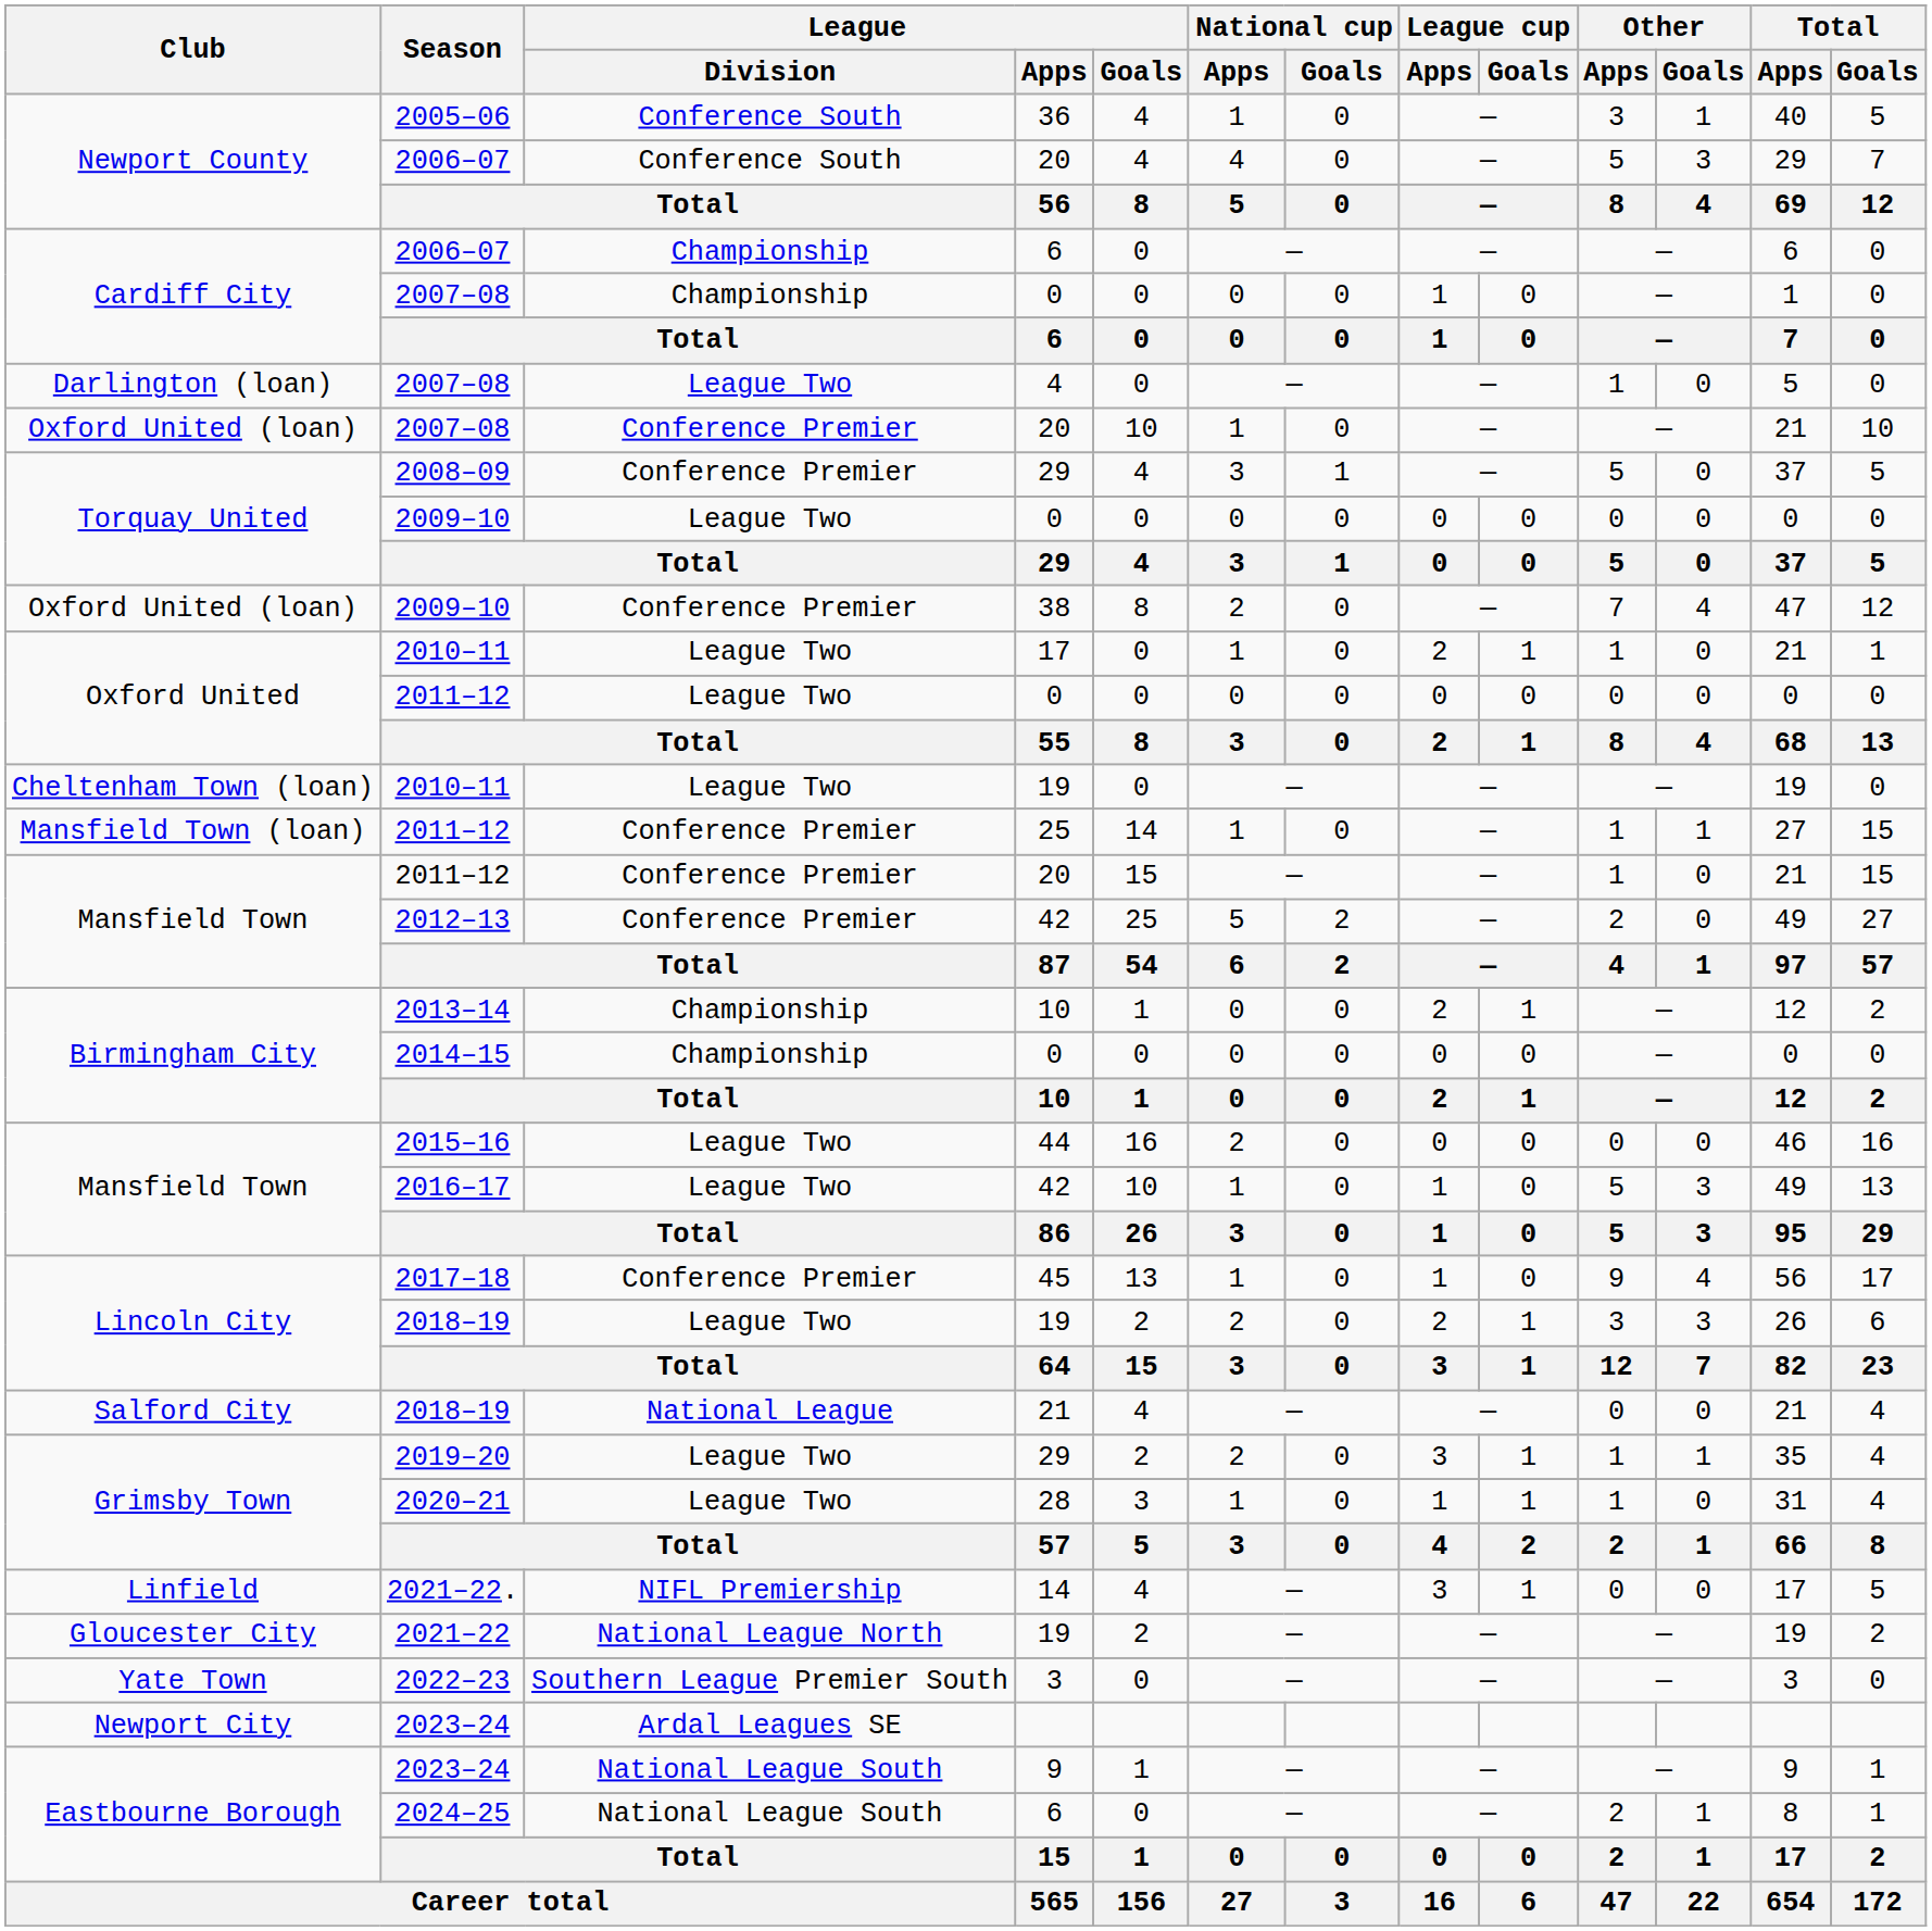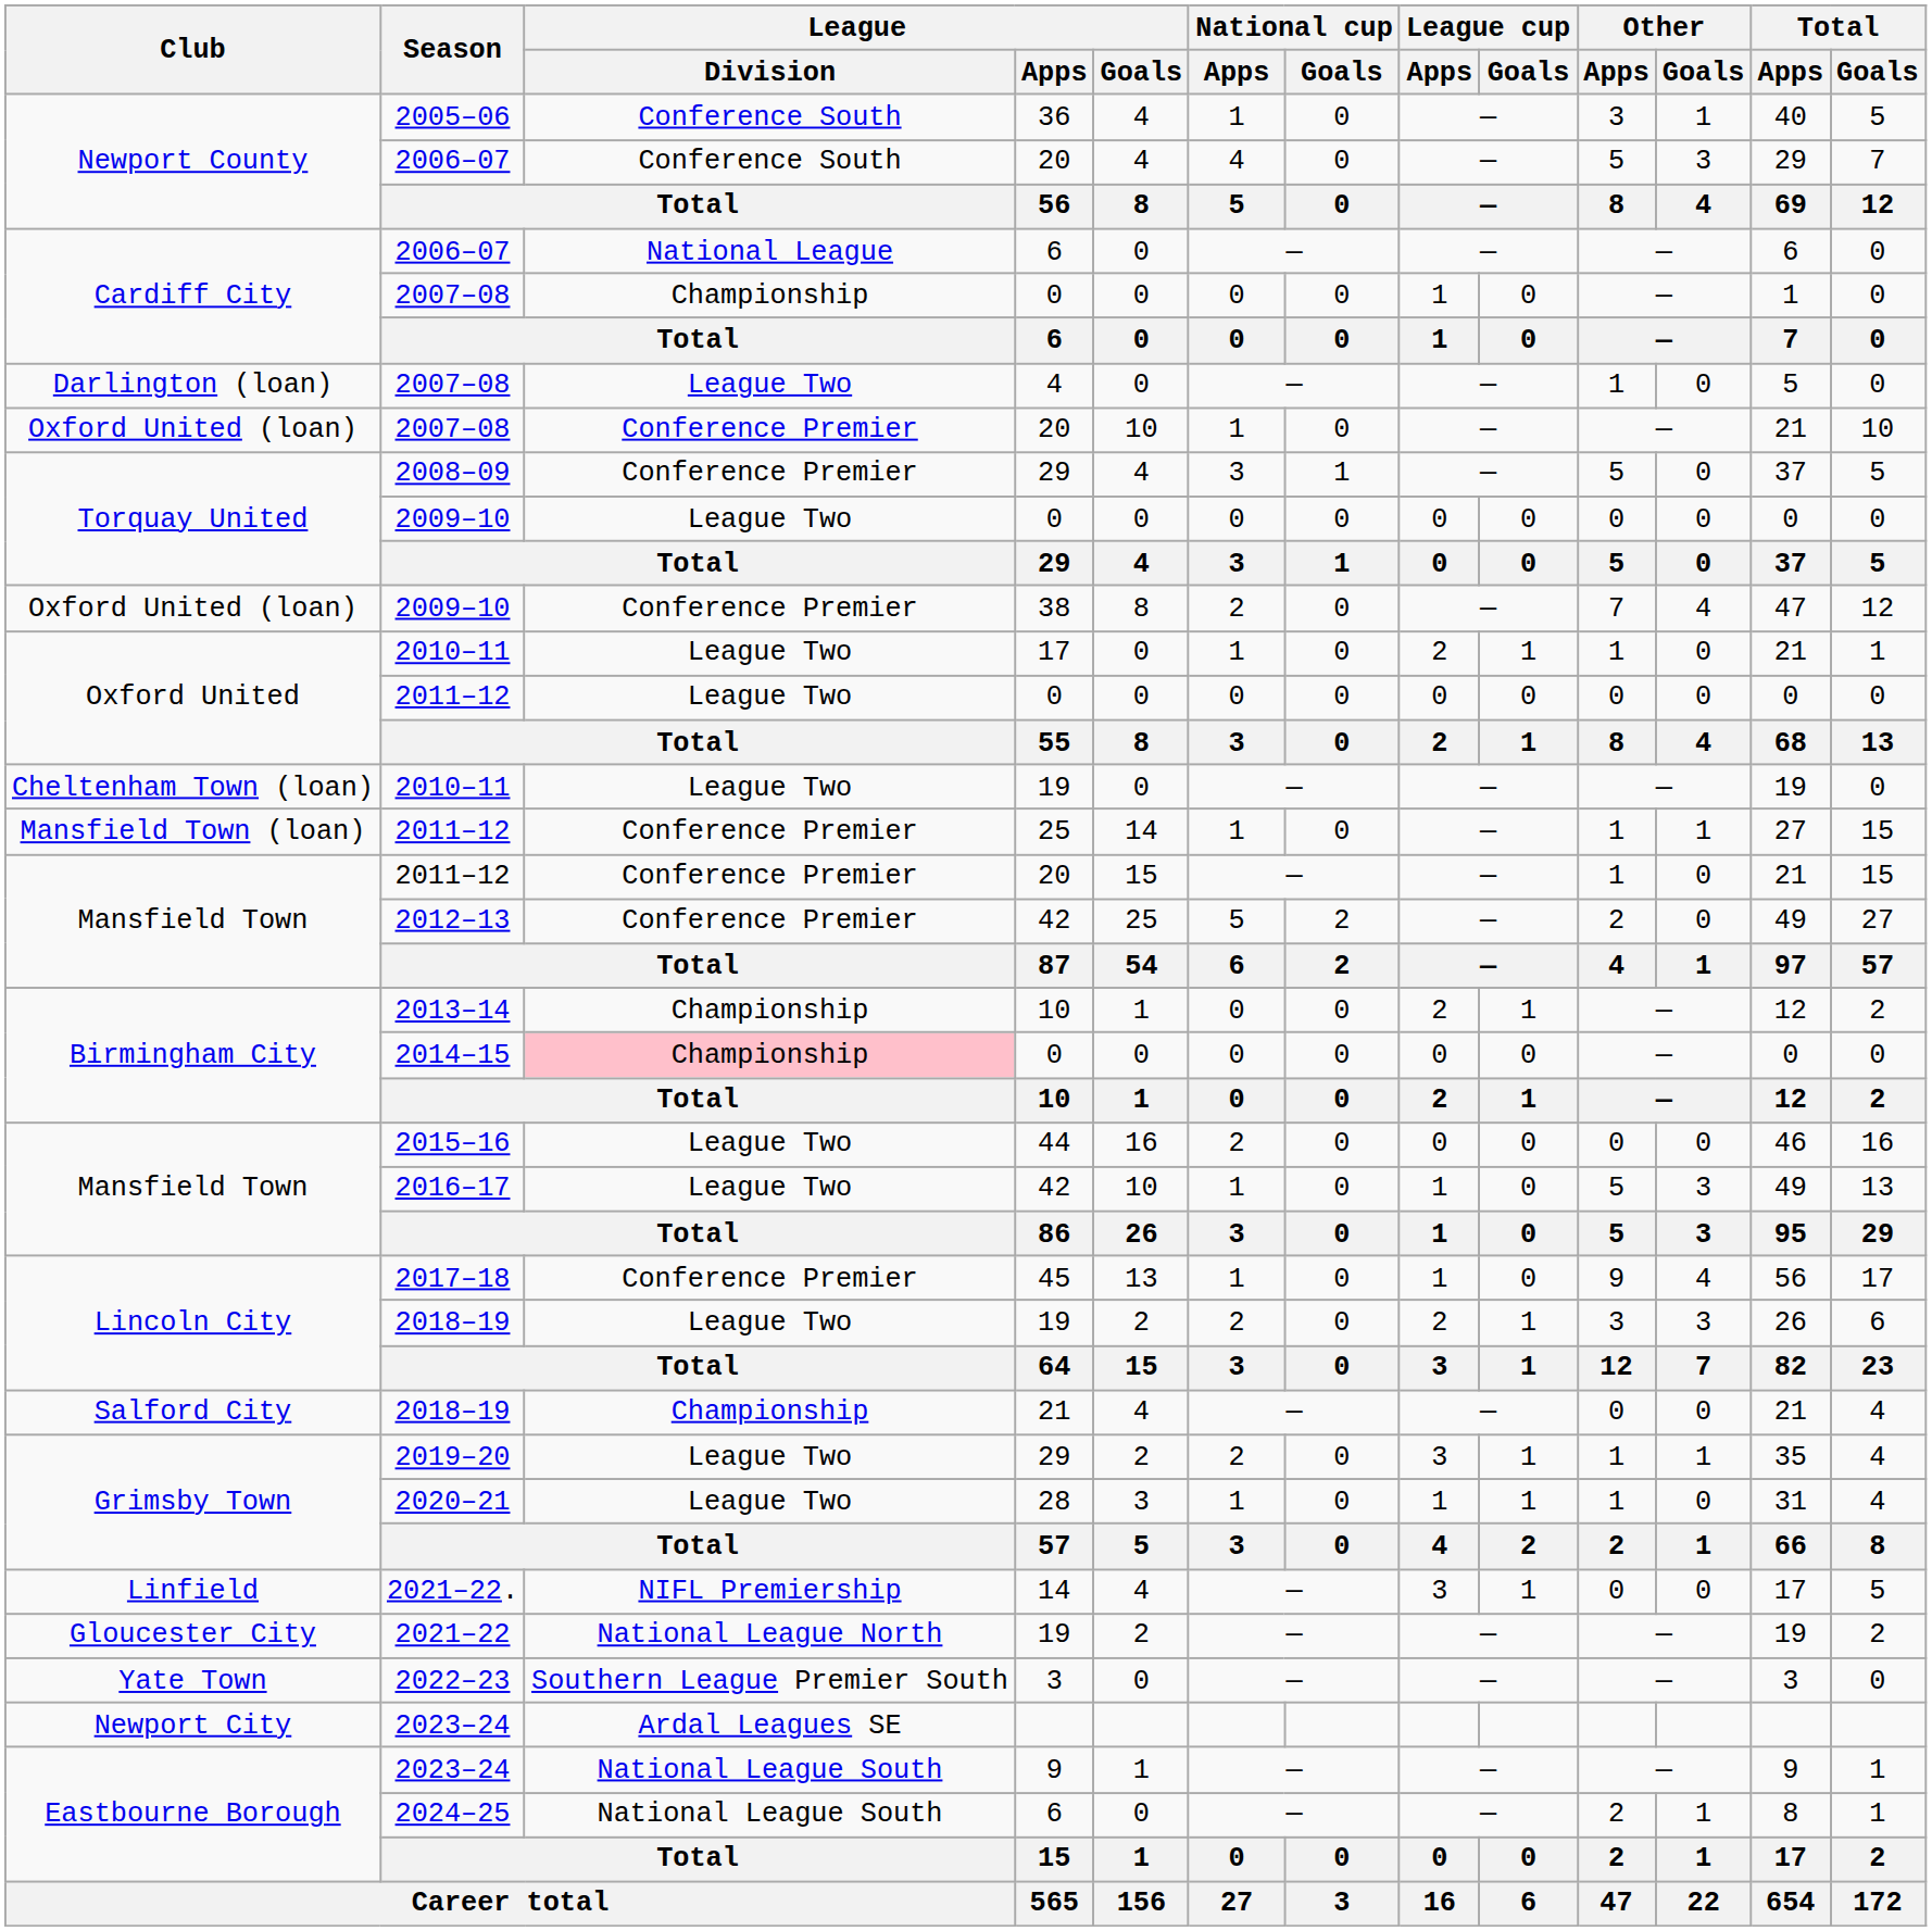2006–07 / 6 | League / Division: Championship -> National League
2014–15 | League / Division: no background -> pink background
2018–19 / 21 | League / Division: National League -> Championship
